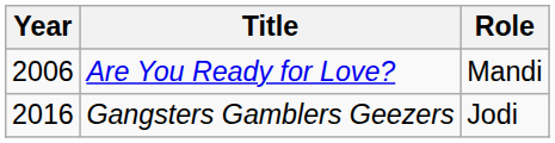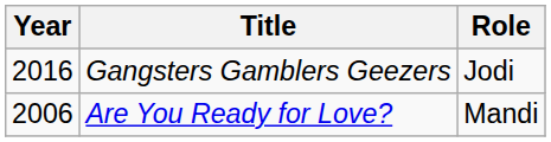rows swapped: Are You Ready for Love? <-> Gangsters Gamblers Geezers
